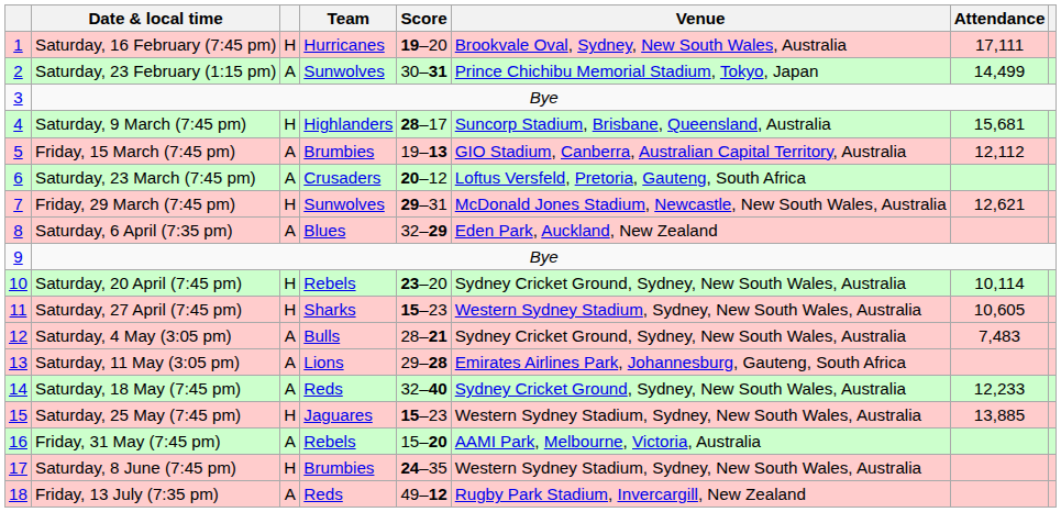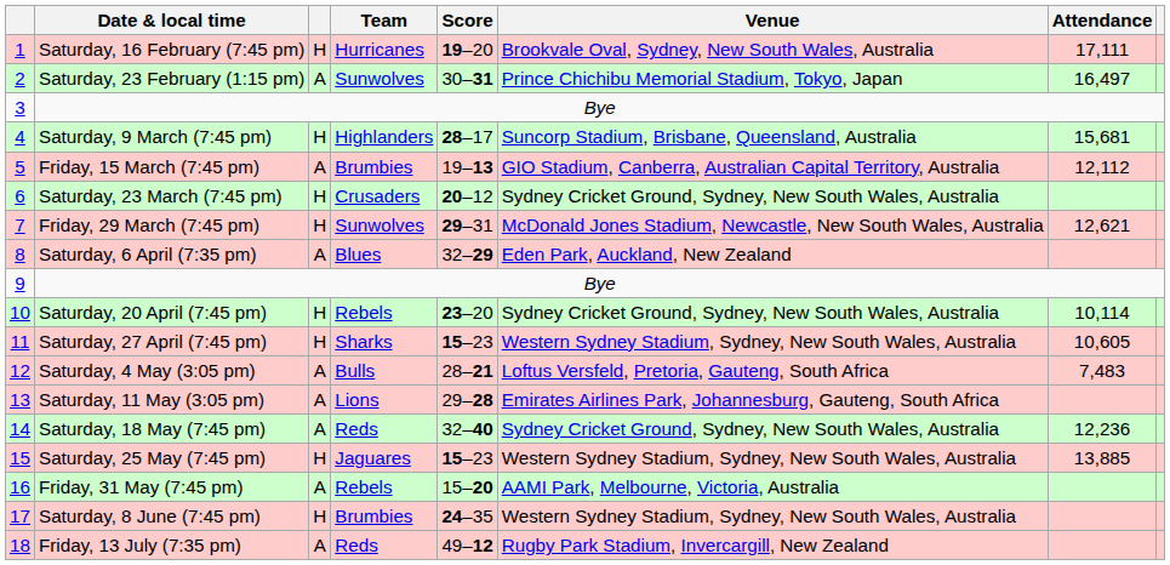Saturday, 23 February (1:15 pm) | Attendance: 14,499 -> 16,497
Saturday, 23 March (7:45 pm) | column 3: A -> H
Saturday, 23 March (7:45 pm) | Venue: Loftus Versfeld, Pretoria, Gauteng, South Africa -> Sydney Cricket Ground, Sydney, New South Wales, Australia
Saturday, 4 May (3:05 pm) | Venue: Sydney Cricket Ground, Sydney, New South Wales, Australia -> Loftus Versfeld, Pretoria, Gauteng, South Africa
Saturday, 18 May (7:45 pm) | Attendance: 12,233 -> 12,236
